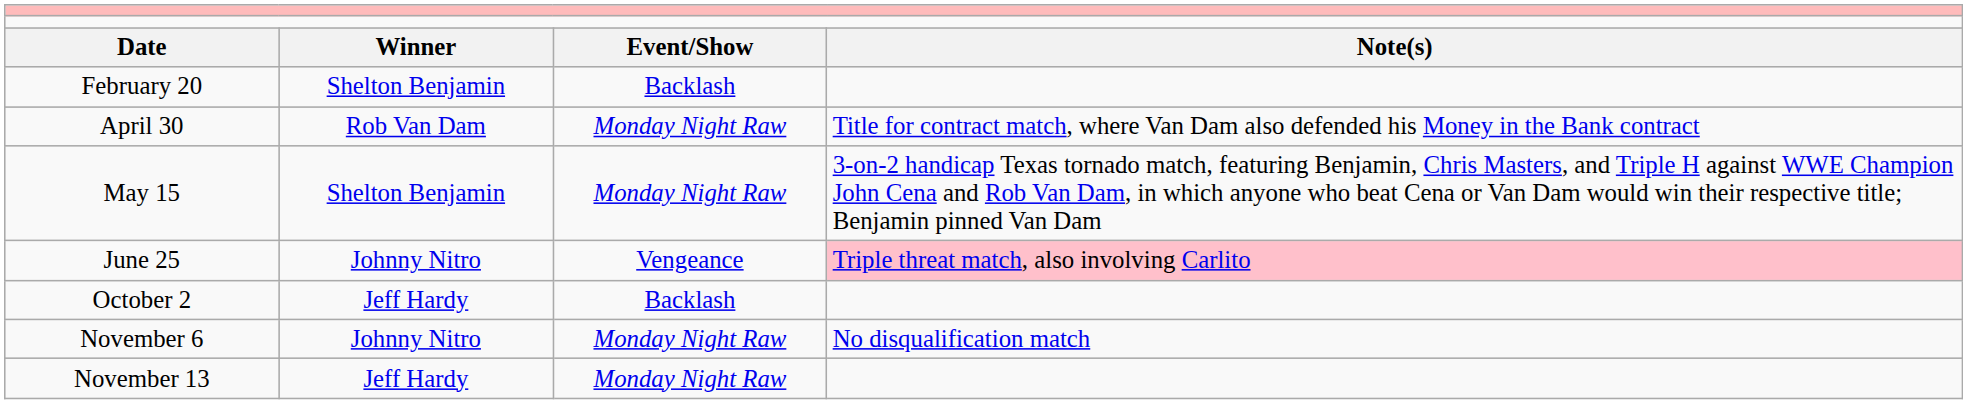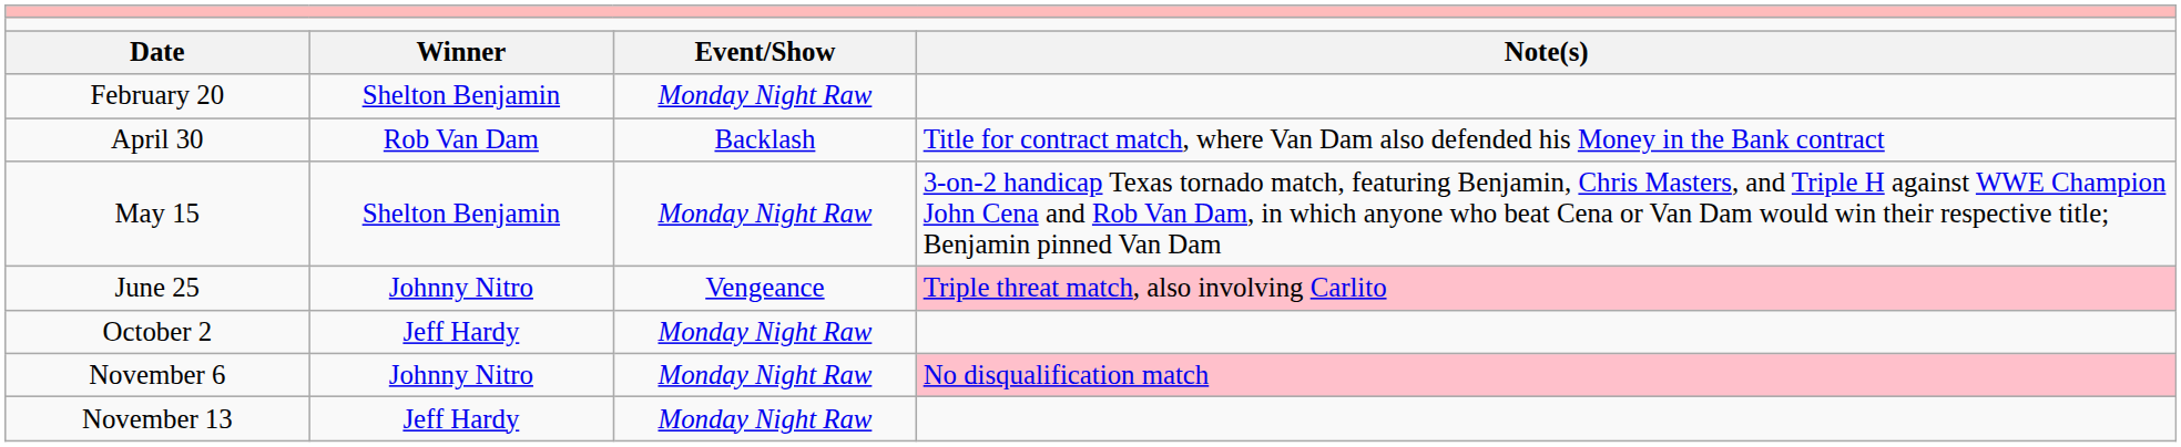February 20 | column 3: Backlash -> Monday Night Raw
April 30 | column 3: Monday Night Raw -> Backlash
October 2 | column 3: Backlash -> Monday Night Raw
November 6 | column 4: no background -> pink background
